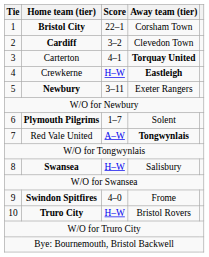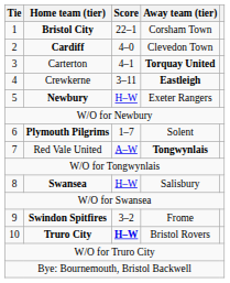Cardiff | Score: 3–2 -> 4–0
Crewkerne | Score: H–W -> 3–11
Newbury | Score: 3–11 -> H–W
Swindon Spitfires | Score: 4–0 -> 3–2
Truro City | Score: normal -> bold
